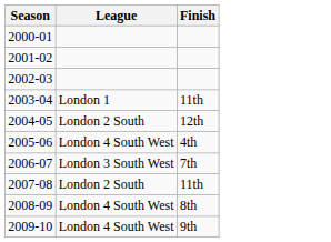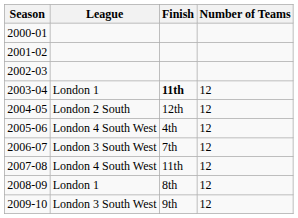+ column: Number of Teams | 12 | 12 | 12 | 12 | 12 | 12 | 12
2003-04 | Finish: normal -> bold
2007-08 | League: London 2 South -> London 4 South West
2008-09 | League: London 4 South West -> London 1
2009-10 | League: London 4 South West -> London 3 South West
